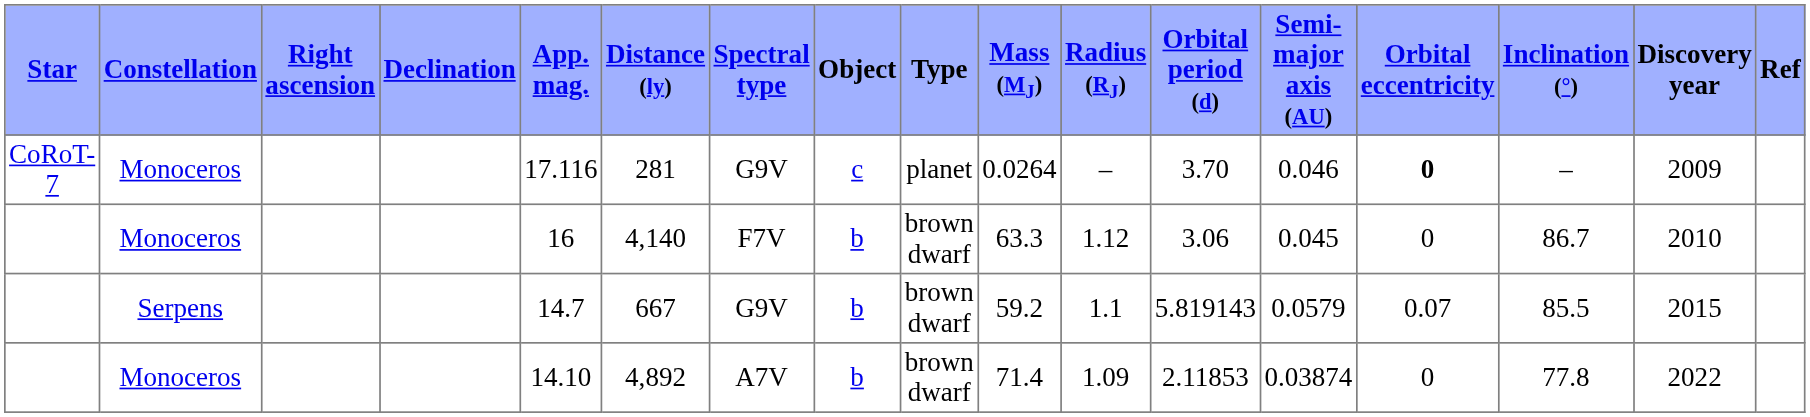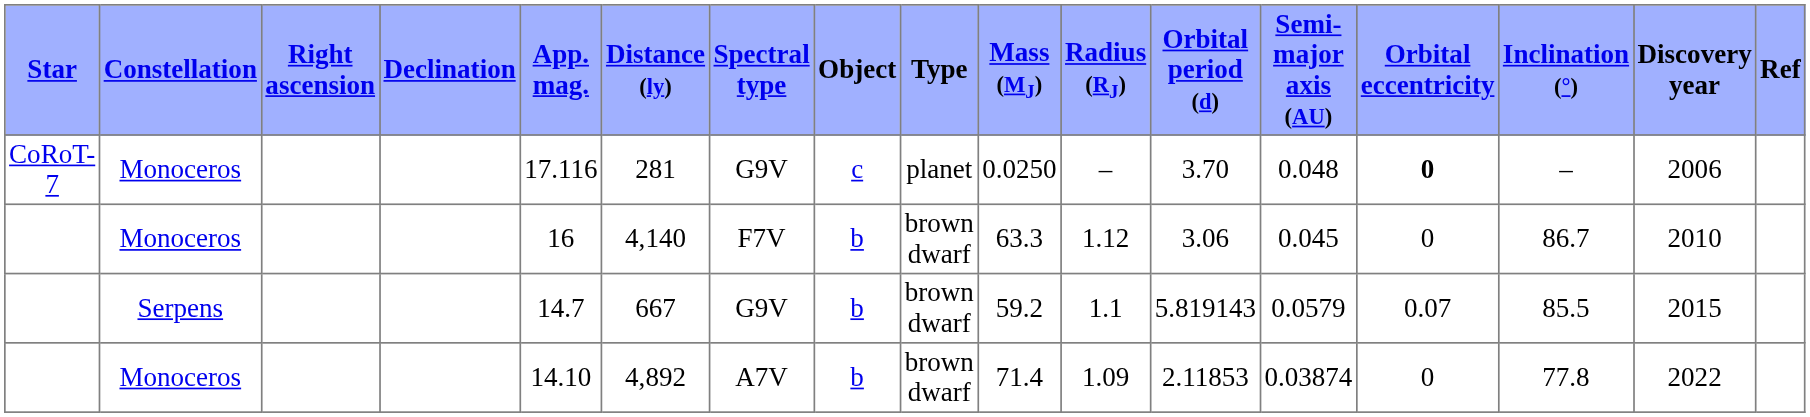CoRoT-7 | Mass (MJ): 0.0264 -> 0.0250
CoRoT-7 | Semi-major axis (AU): 0.046 -> 0.048
CoRoT-7 | Discovery year: 2009 -> 2006
